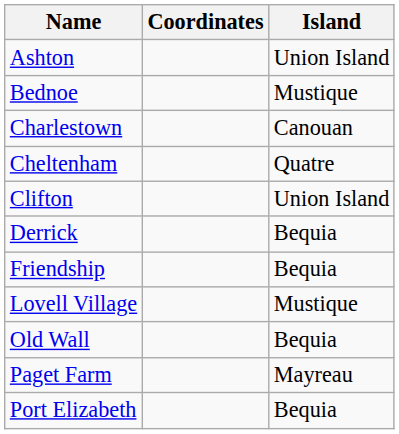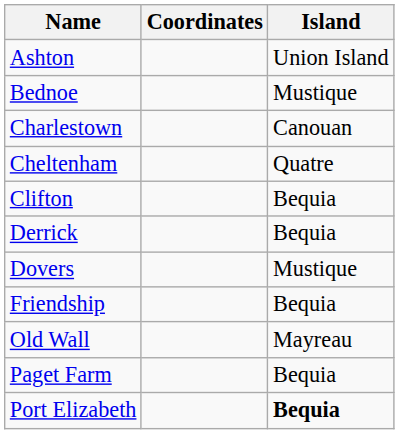Clifton | Island: Union Island -> Bequia
+ row: Dovers | Mustique
- row: Lovell Village | Mustique
Old Wall | Island: Bequia -> Mayreau
Paget Farm | Island: Mayreau -> Bequia
Port Elizabeth | Island: normal -> bold
